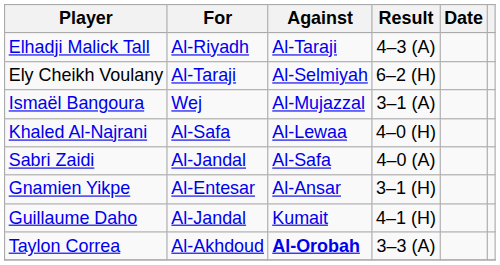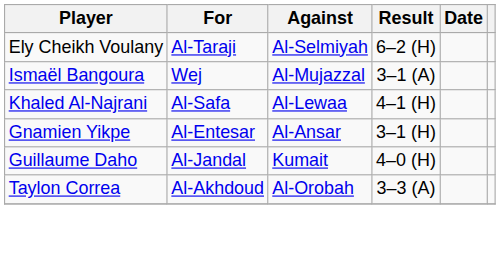- row: Elhadji Malick Tall | Al-Riyadh | Al-Taraji | 4–3 (A)
Khaled Al-Najrani | Result: 4–0 (H) -> 4–1 (H)
- row: Sabri Zaidi | Al-Jandal | Al-Safa | 4–0 (A)
Guillaume Daho | Result: 4–1 (H) -> 4–0 (H)
Taylon Correa | Against: bold -> normal
